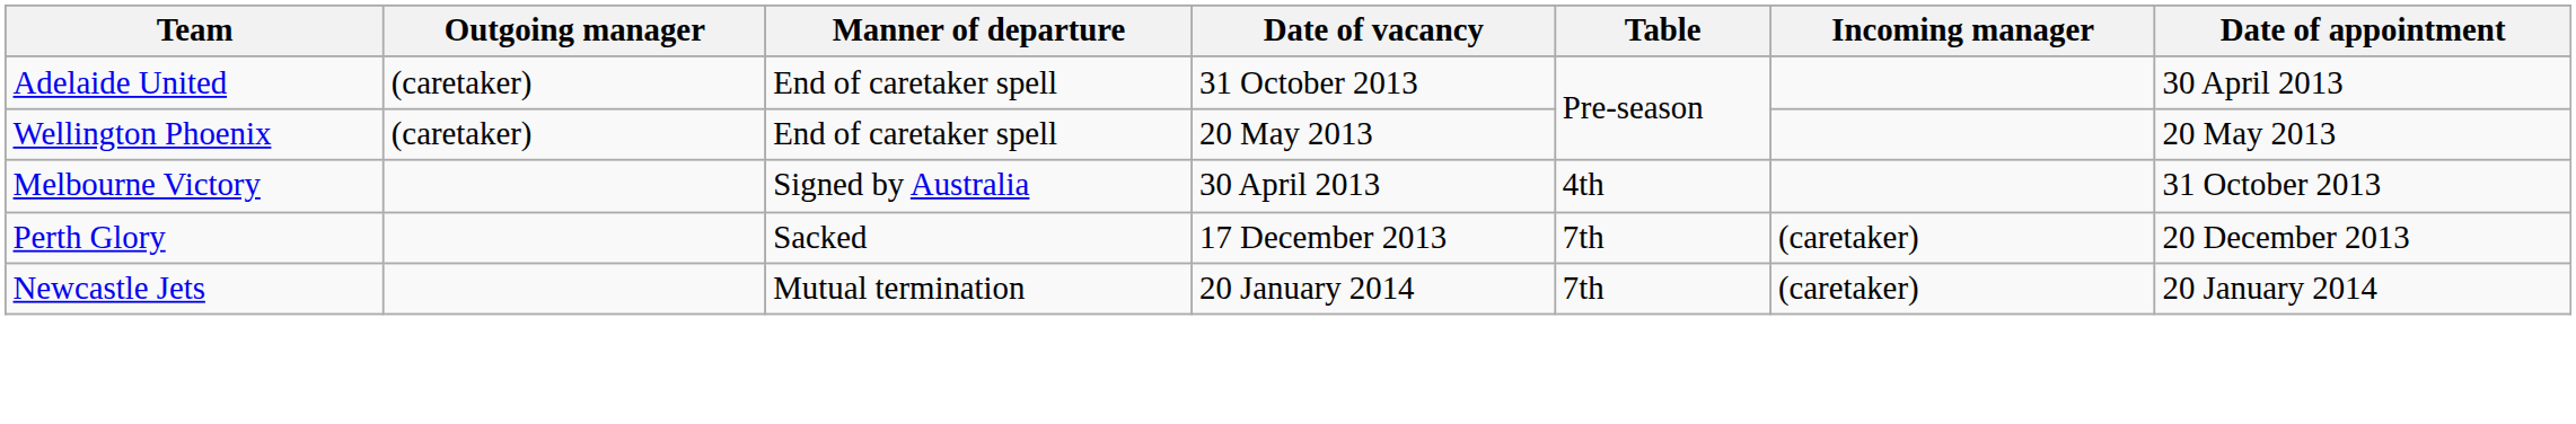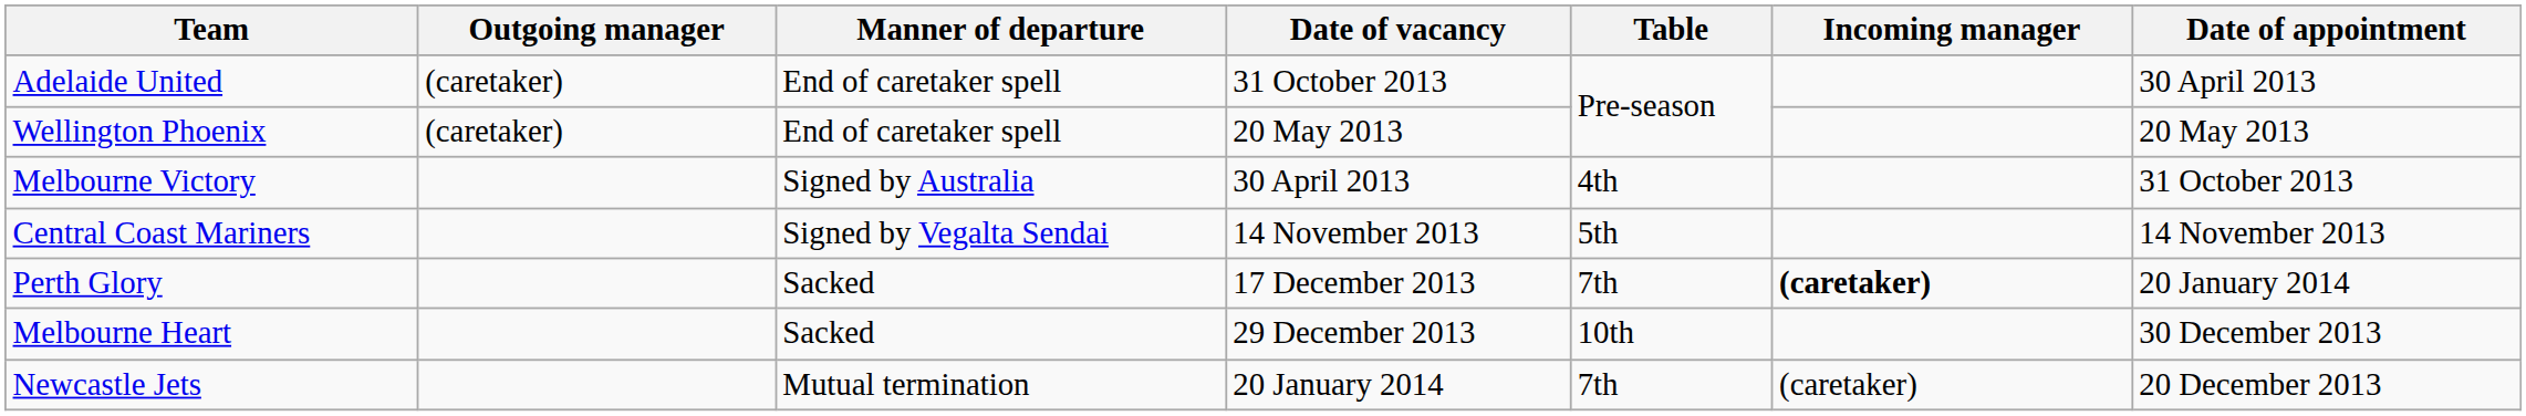+ row: Central Coast Mariners | Signed by Vegalta Sendai | 14 November 2013 | 5th | 14 November 2013
Perth Glory | Incoming manager: normal -> bold
Perth Glory | Date of appointment: 20 December 2013 -> 20 January 2014
+ row: Melbourne Heart | Sacked | 29 December 2013 | 10th | 30 December 2013
Newcastle Jets | Date of appointment: 20 January 2014 -> 20 December 2013
